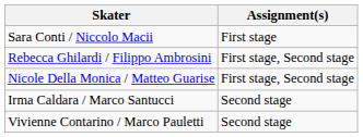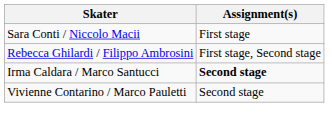- row: Nicole Della Monica / Matteo Guarise | First stage, Second stage
Irma Caldara / Marco Santucci | Assignment(s): normal -> bold
